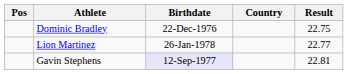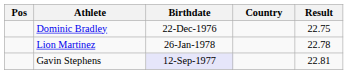Lion Martinez | Result: 22.77 -> 22.78
